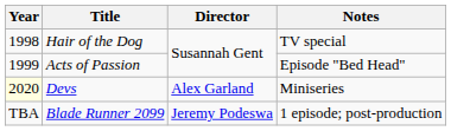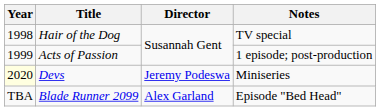Acts of Passion | Notes: Episode "Bed Head" -> 1 episode; post-production
Devs | Director: Alex Garland -> Jeremy Podeswa
Blade Runner 2099 | Director: Jeremy Podeswa -> Alex Garland
Blade Runner 2099 | Notes: 1 episode; post-production -> Episode "Bed Head"
